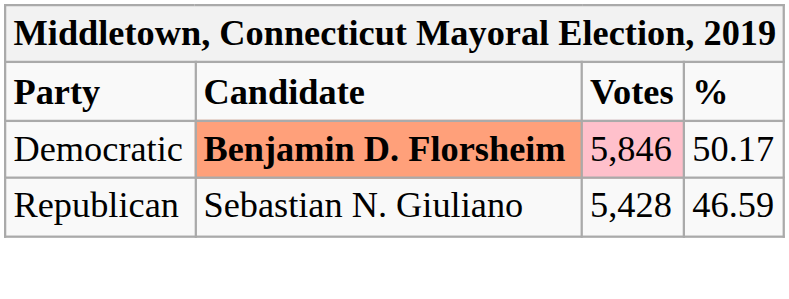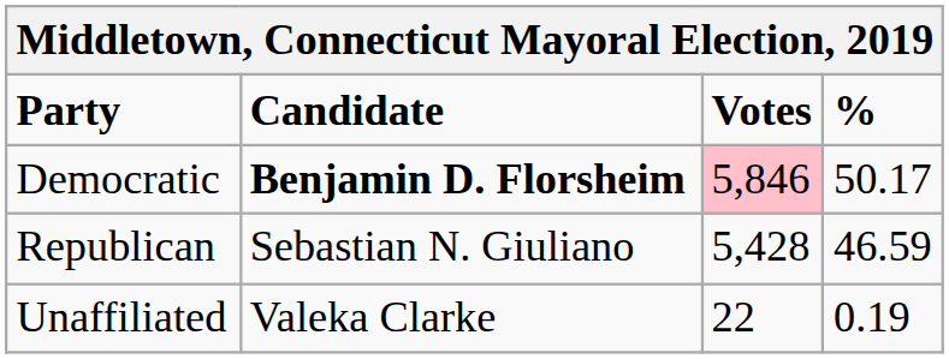Democratic | Candidate: lightsalmon background -> no background
+ row: Unaffiliated | Valeka Clarke | 22 | 0.19
